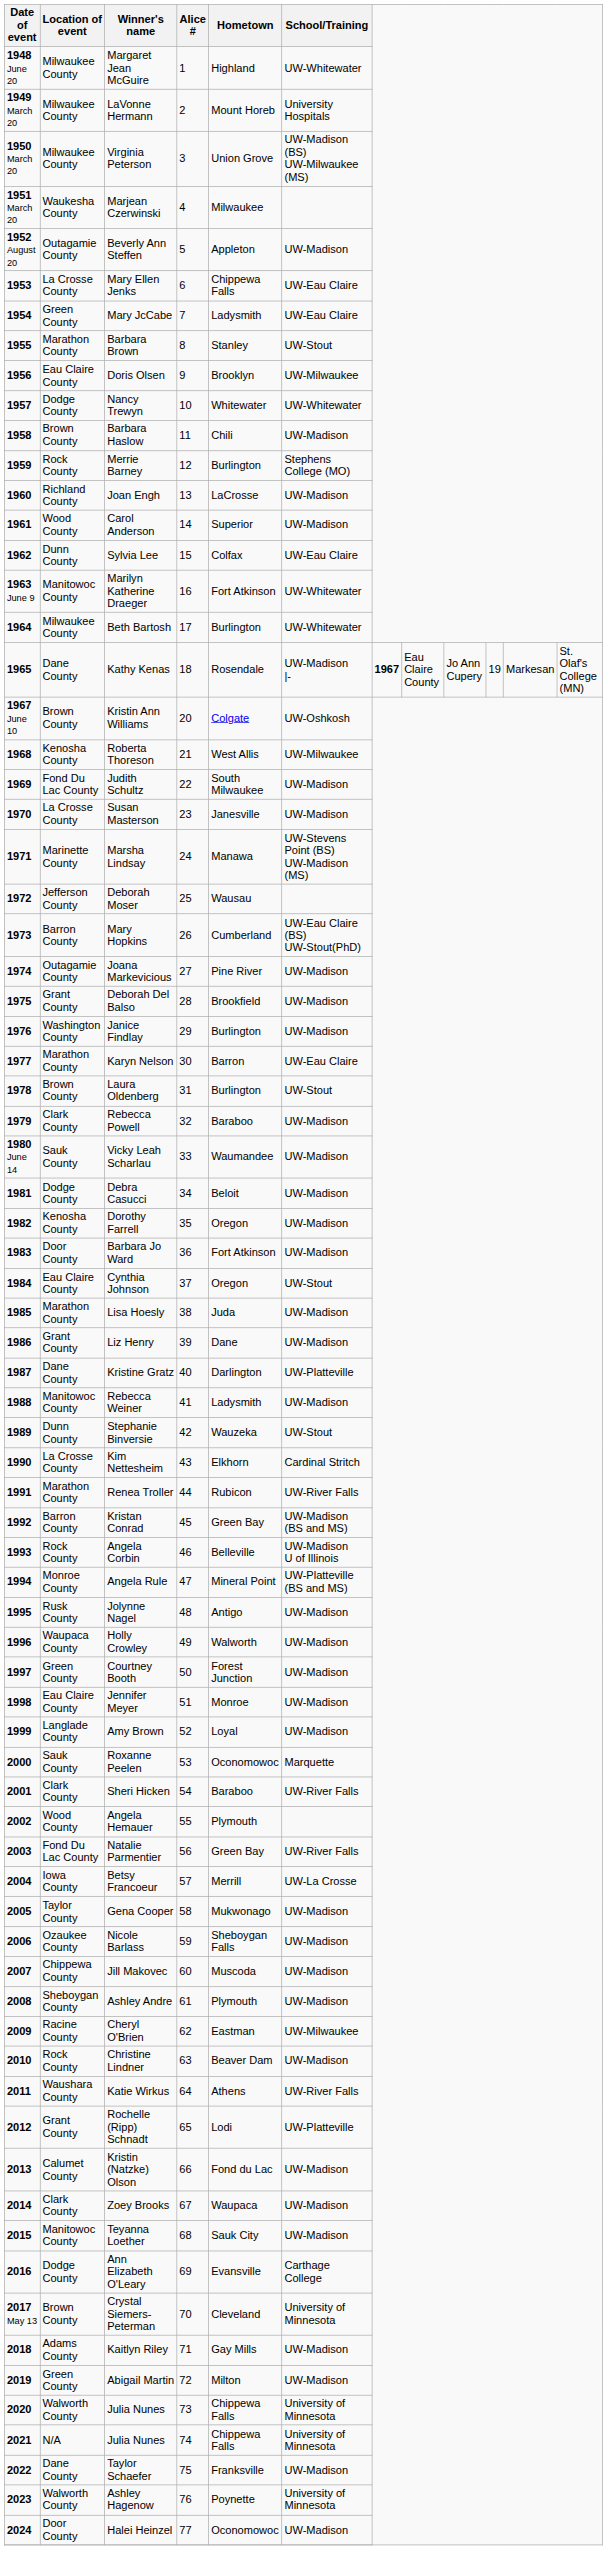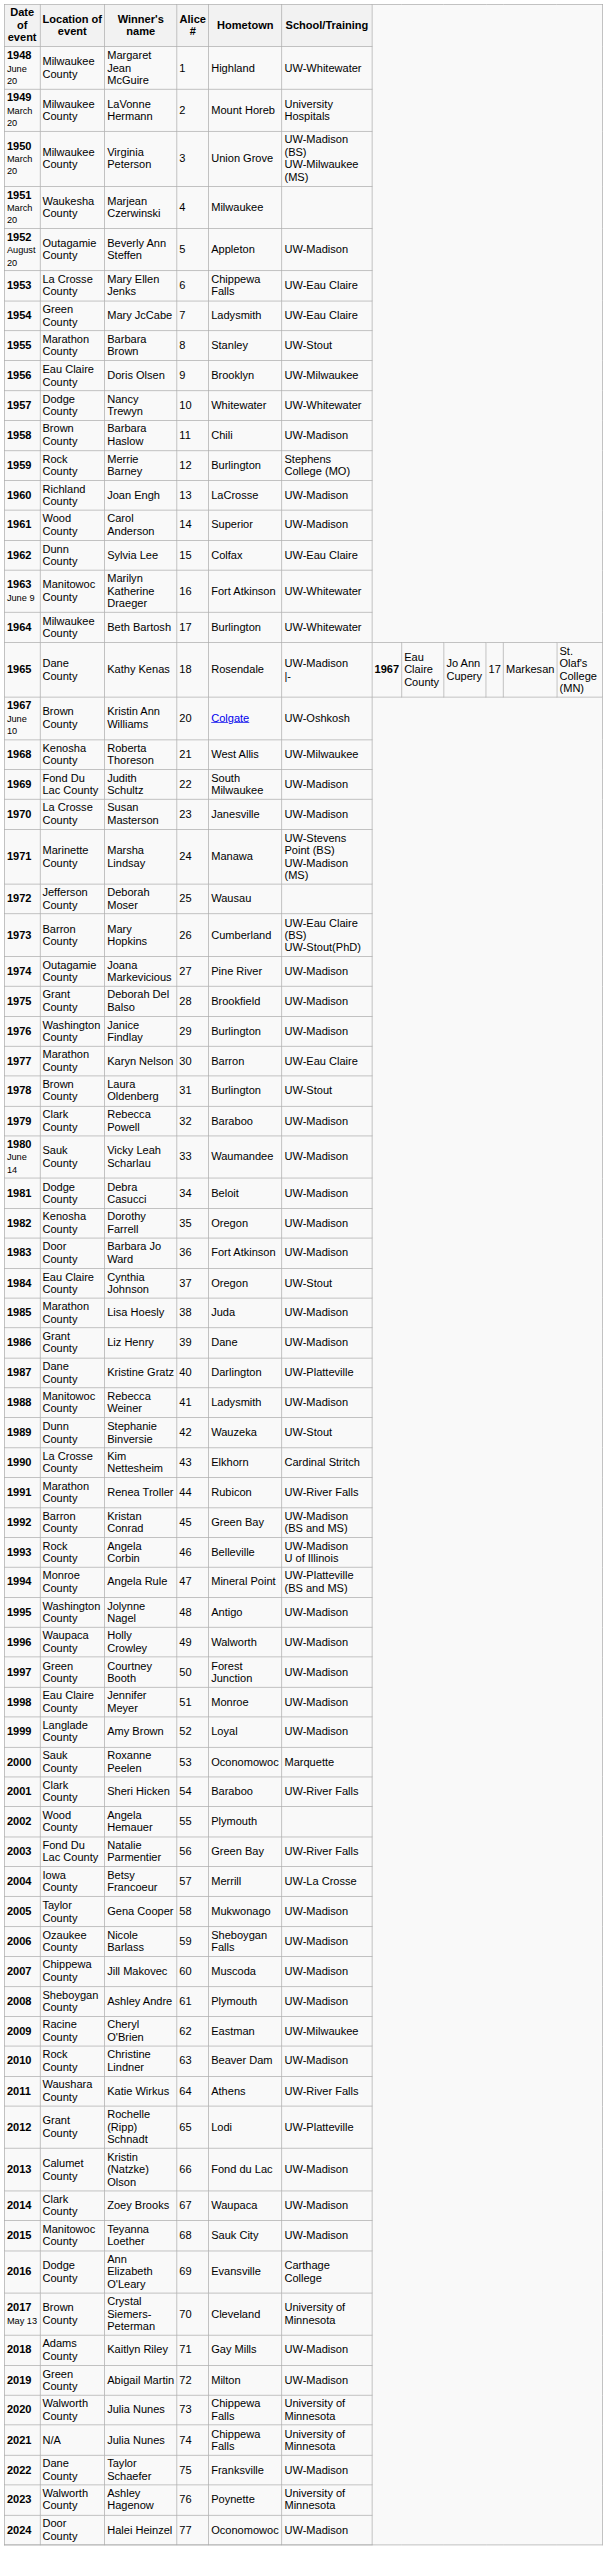Kathy Kenas | column 10: 19 -> 17
Jolynne Nagel | Location of event: Rusk County -> Washington County
